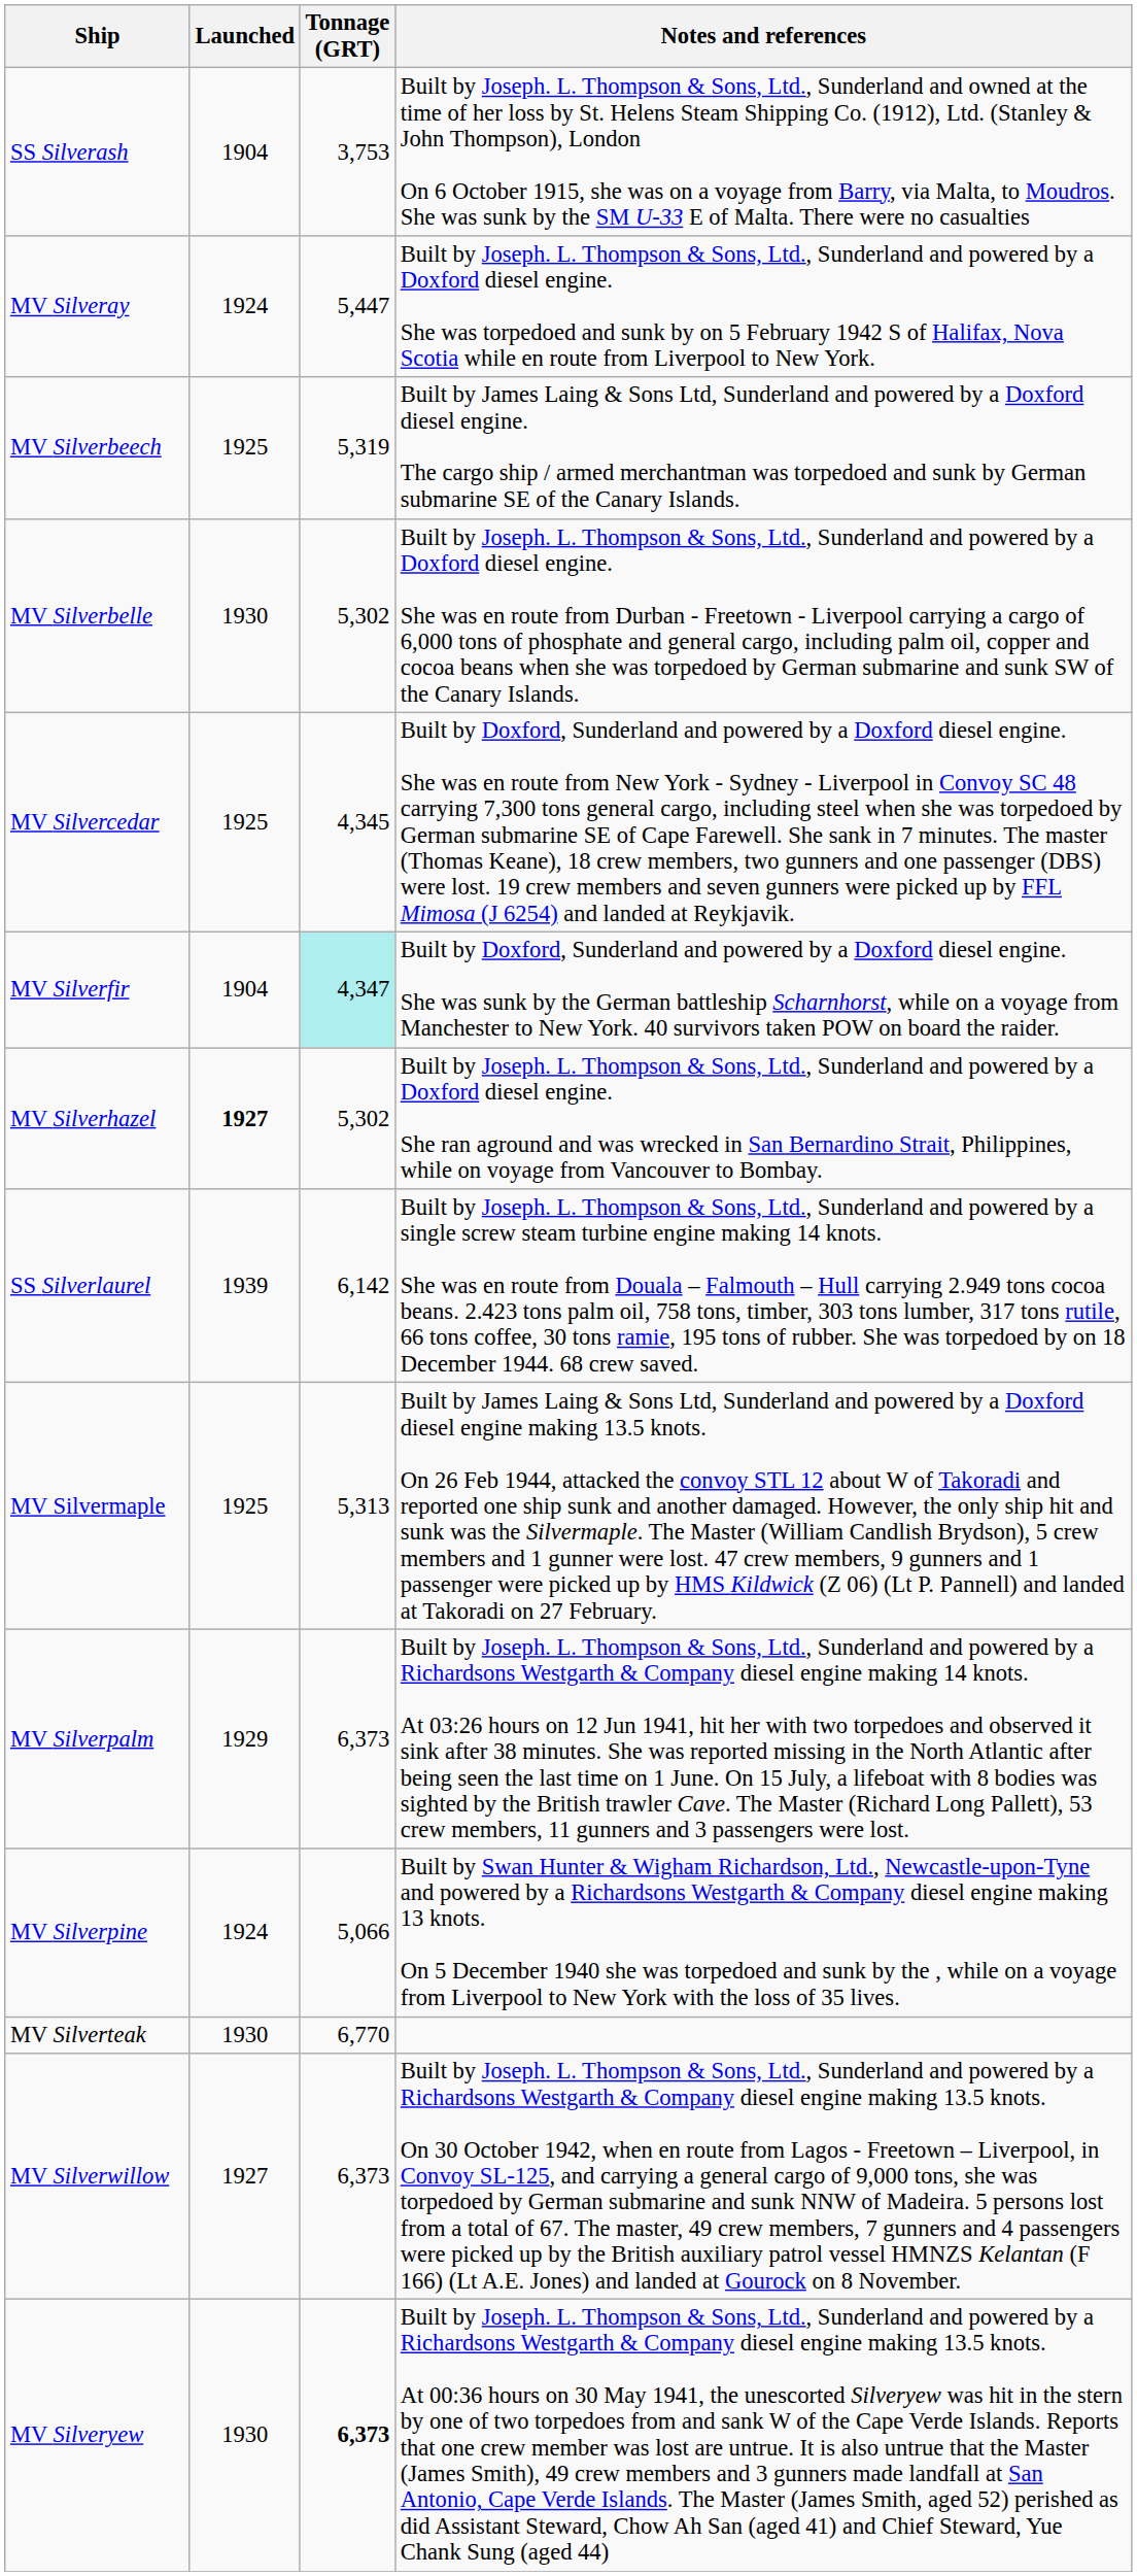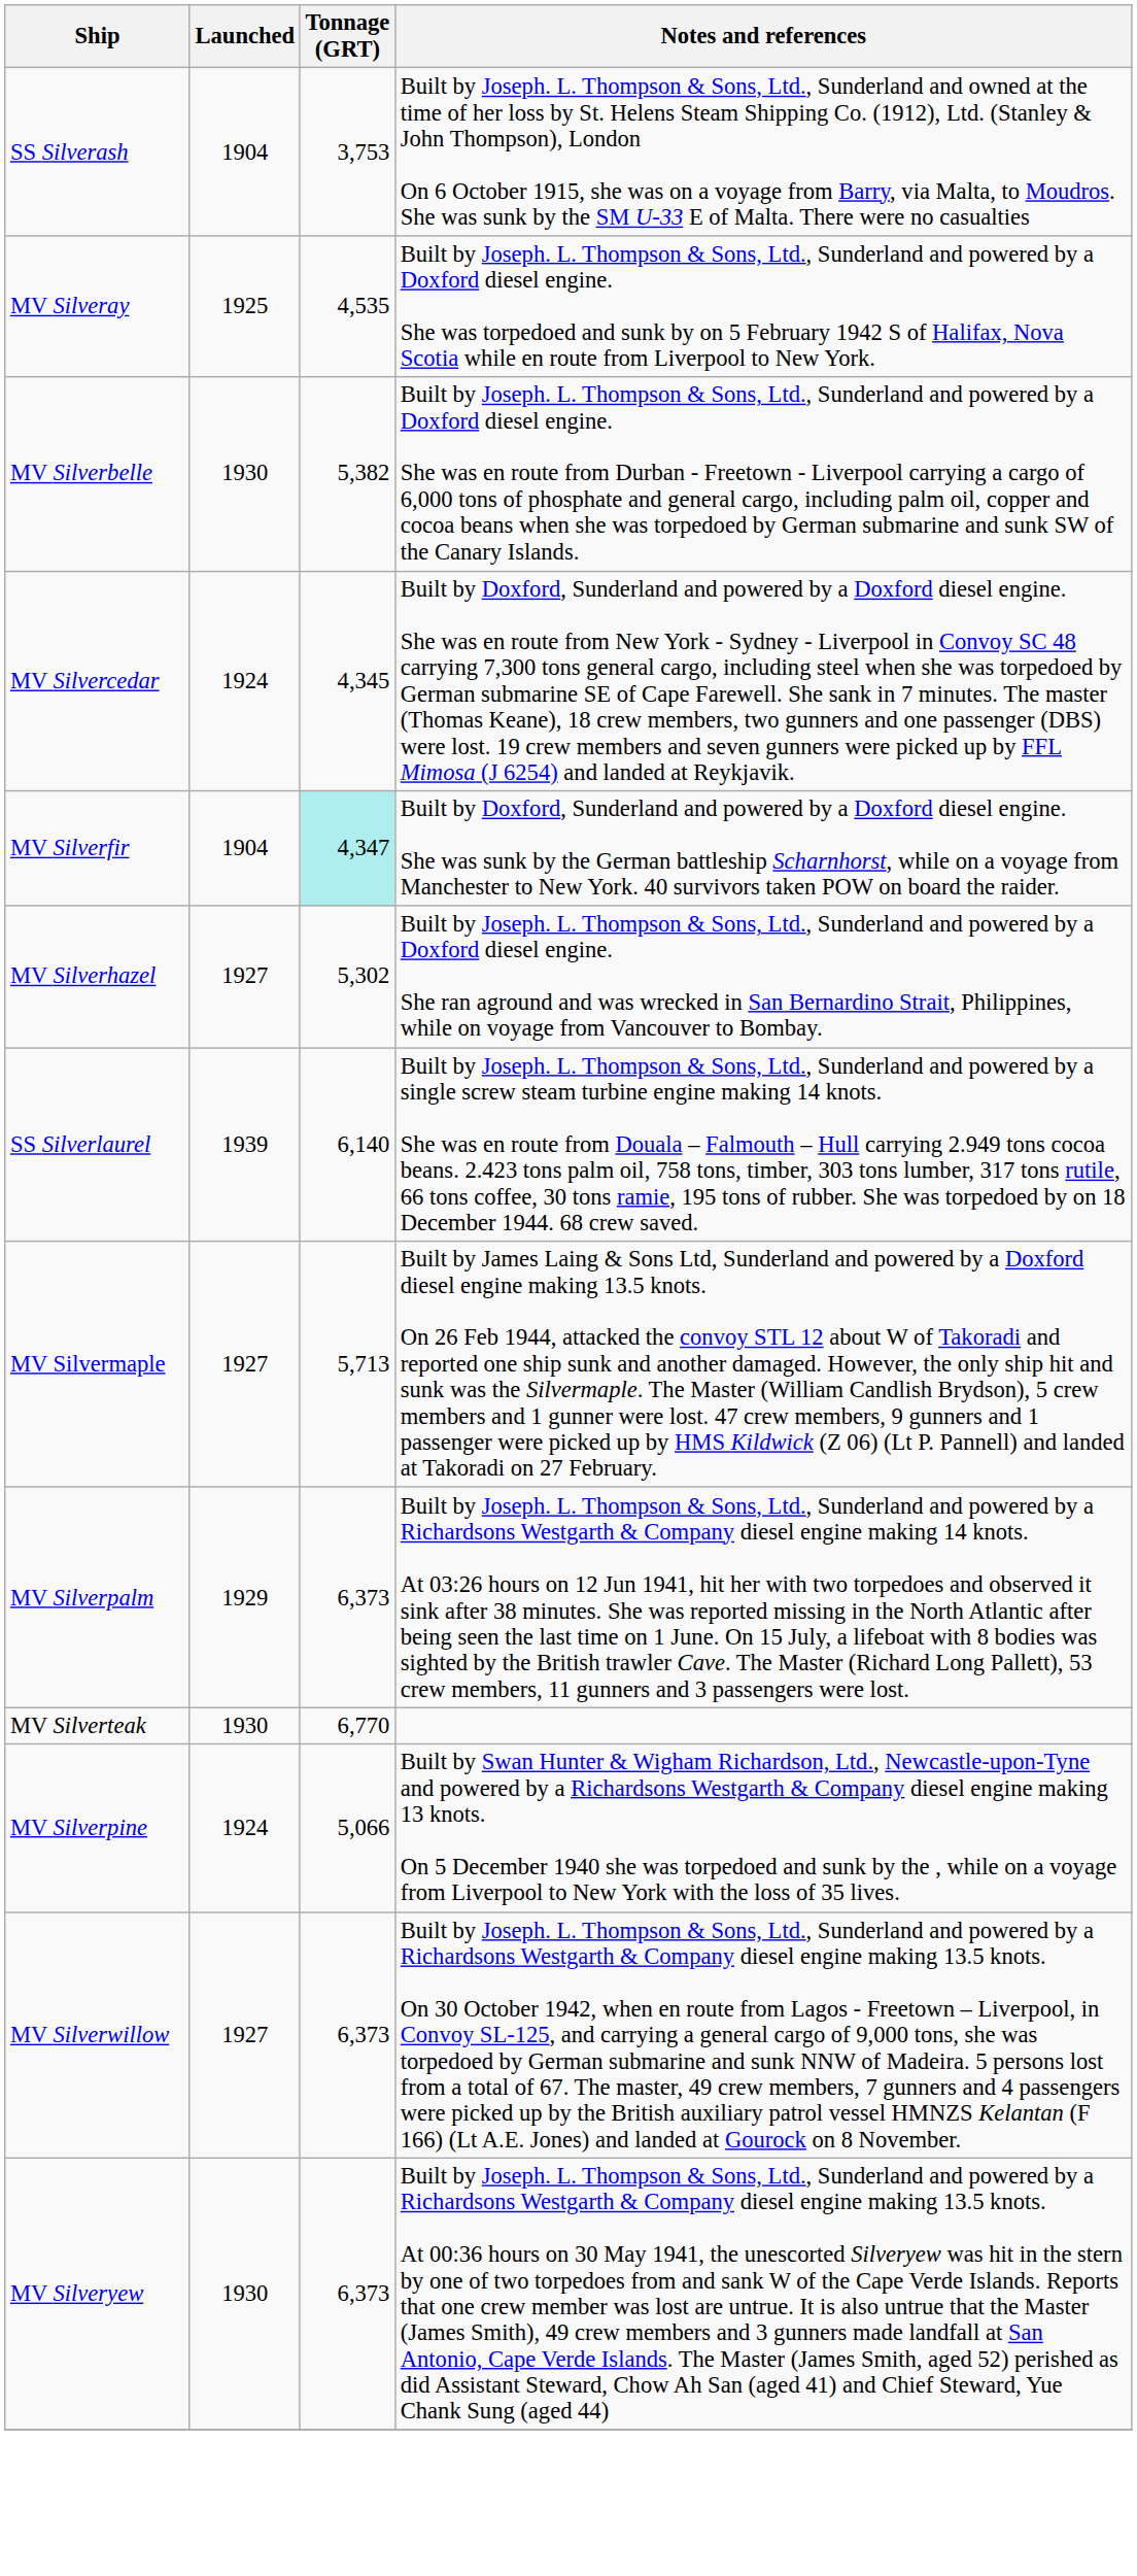MV Silveray | Launched: 1924 -> 1925
MV Silveray | Tonnage (GRT): 5,447 -> 4,535
- row: MV Silverbeech | 1925 | 5,319 | Built by James Laing & Sons Ltd, Sunderland and powered by a Doxford diesel engine. The cargo ship / armed merchantman was torpedoed and sunk by German submarine SE of the Canary Islands.
MV Silverbelle | Tonnage (GRT): 5,302 -> 5,382
MV Silvercedar | Launched: 1925 -> 1924
MV Silverhazel | Launched: bold -> normal
SS Silverlaurel | Tonnage (GRT): 6,142 -> 6,140
MV Silvermaple | Launched: 1925 -> 1927
MV Silvermaple | Tonnage (GRT): 5,313 -> 5,713
rows swapped: MV Silverpine <-> MV Silverteak
MV Silveryew | Tonnage (GRT): bold -> normal
